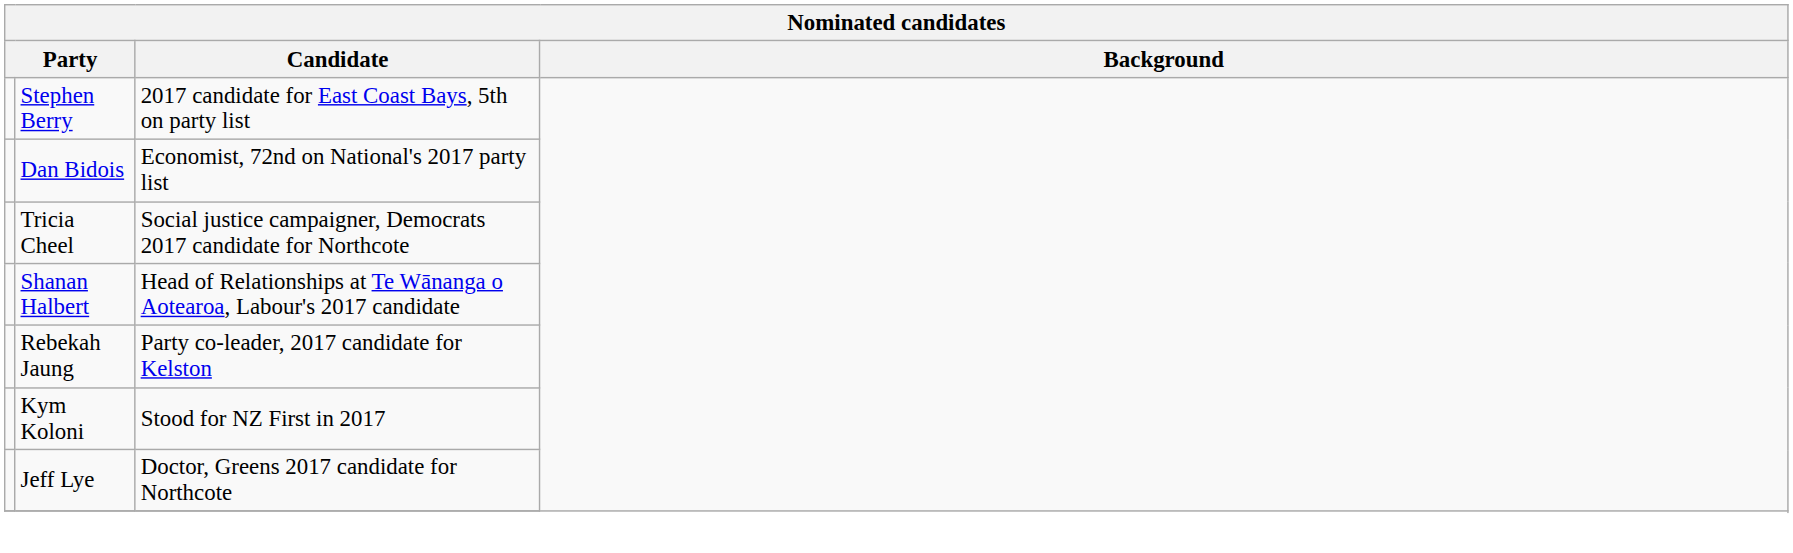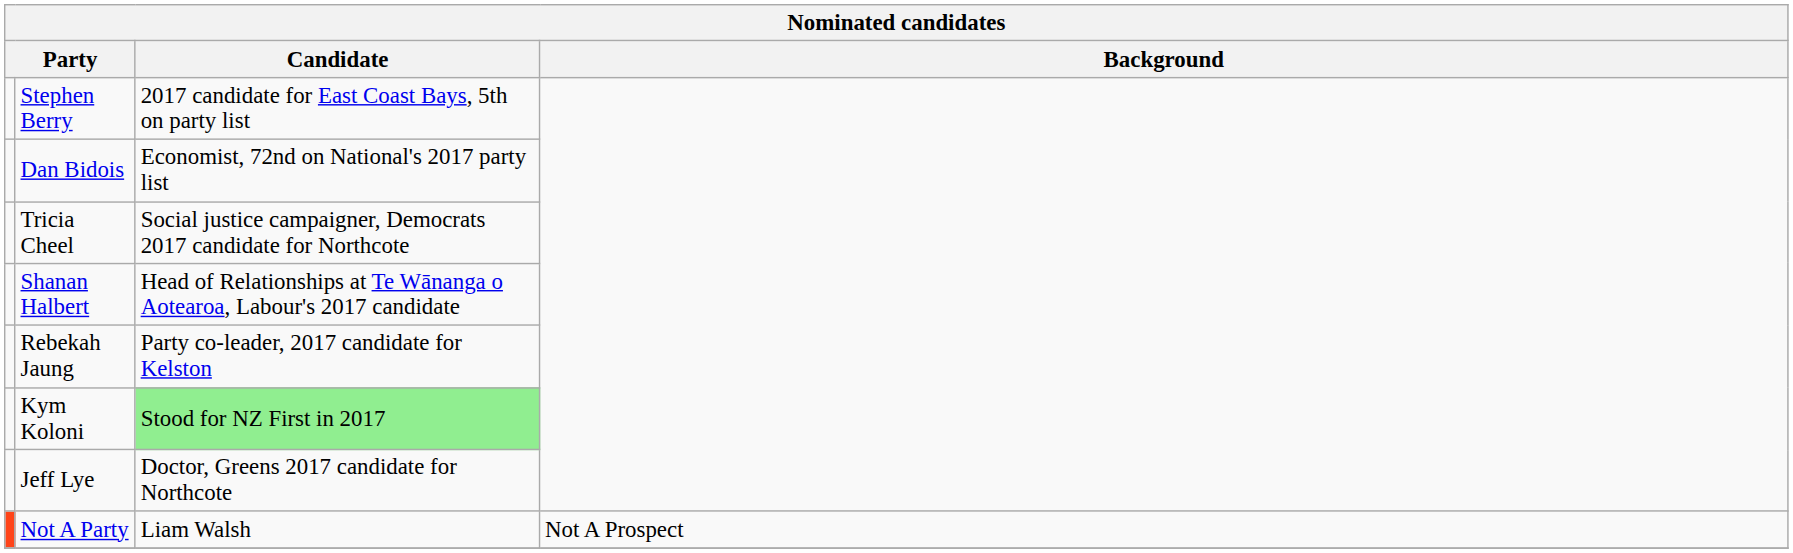Kym Koloni | Candidate: no background -> lightgreen background
+ row: Not A Party | Liam Walsh | Not A Prospect
